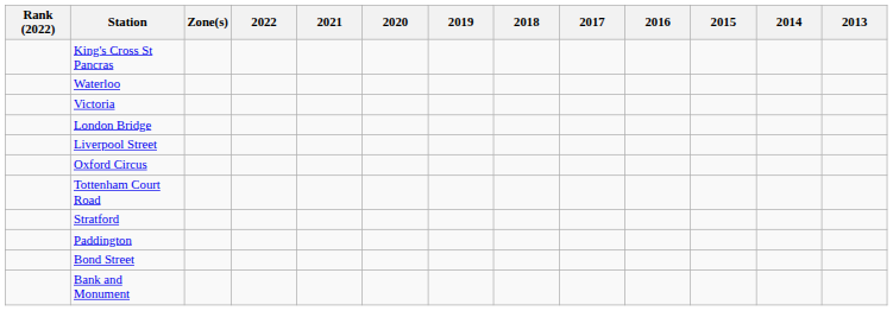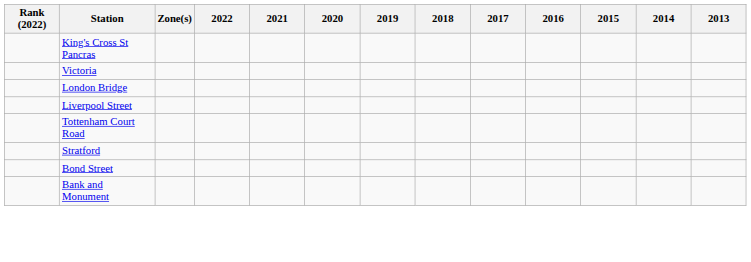- row: Waterloo
- row: Oxford Circus
- row: Paddington
